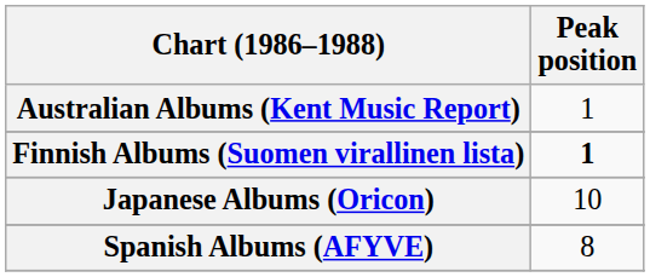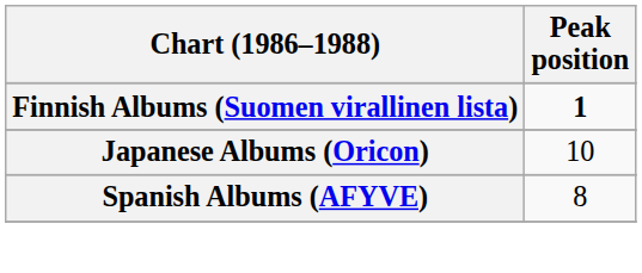- row: Australian Albums (Kent Music Report) | 1
